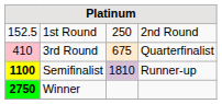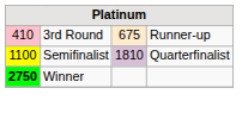- row: 152.5 | 1st Round | 250 | 2nd Round
3rd Round | column 4: Quarterfinalist -> Runner-up
Semifinalist | column 1: bold -> normal
Semifinalist | column 4: Runner-up -> Quarterfinalist
